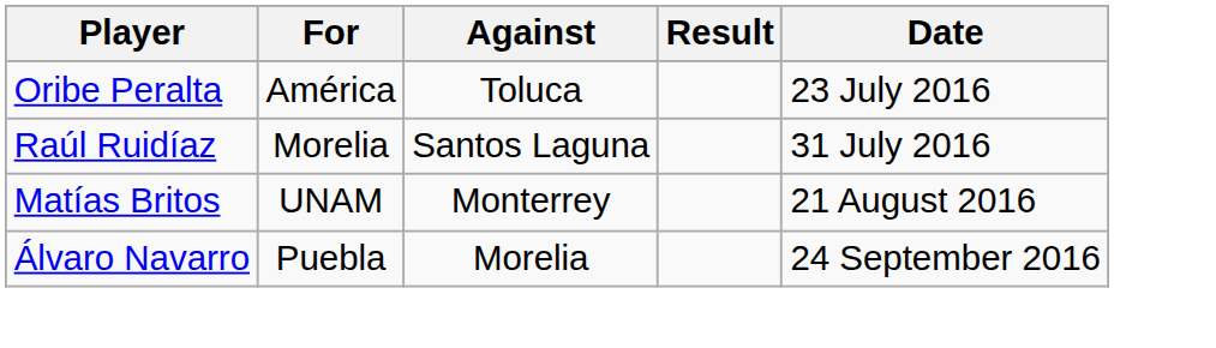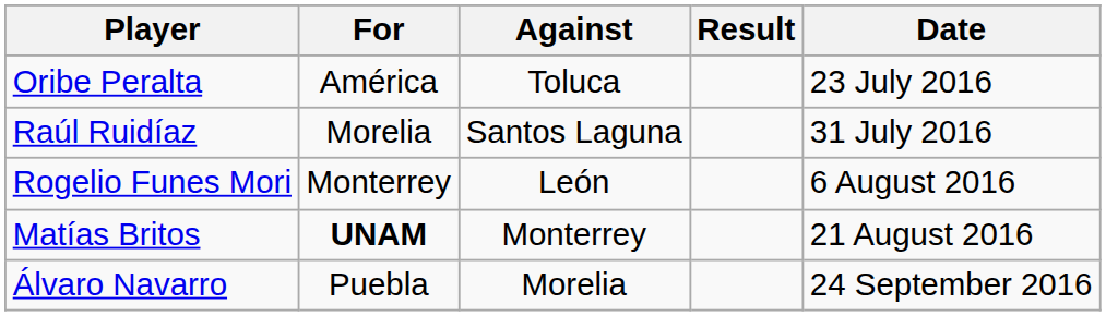+ row: Rogelio Funes Mori | Monterrey | León | 6 August 2016
Matías Britos | For: normal -> bold
